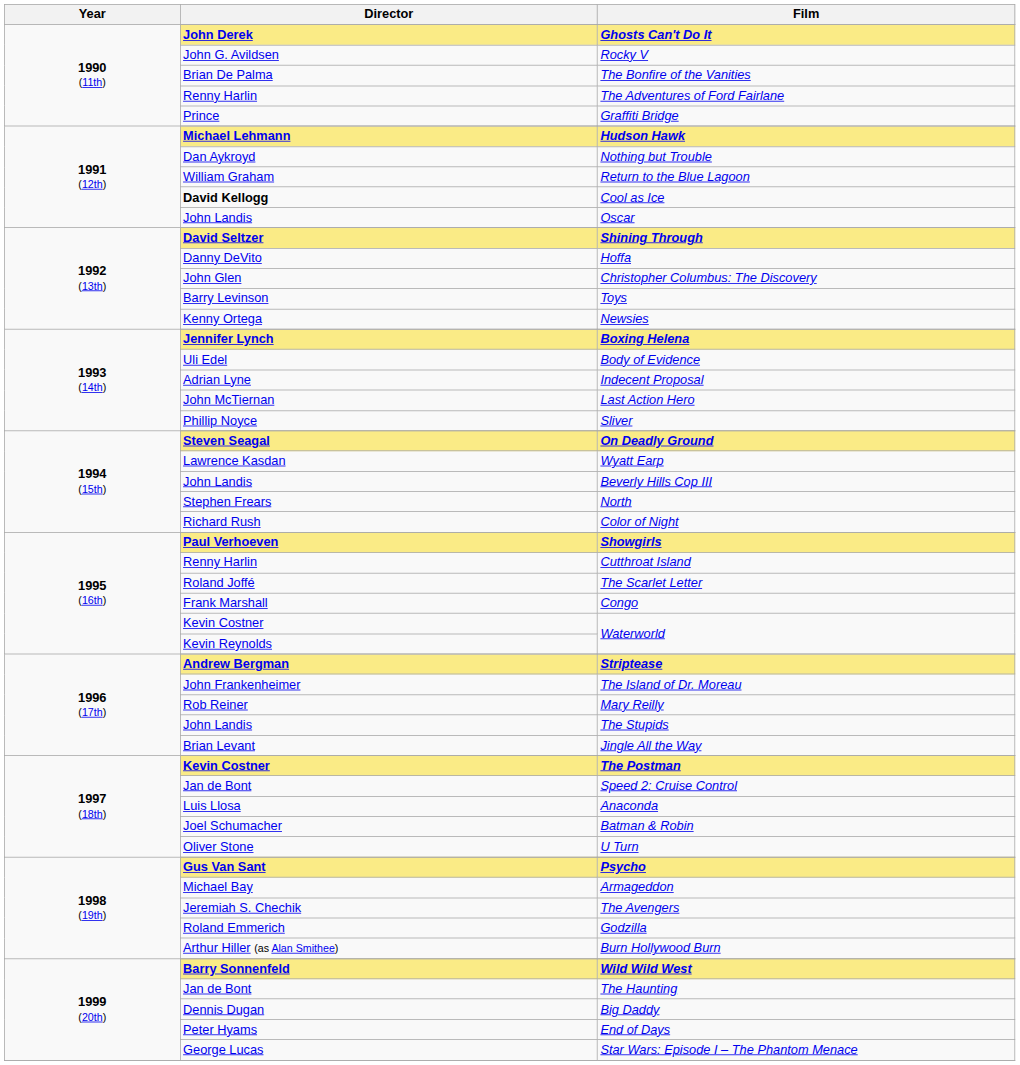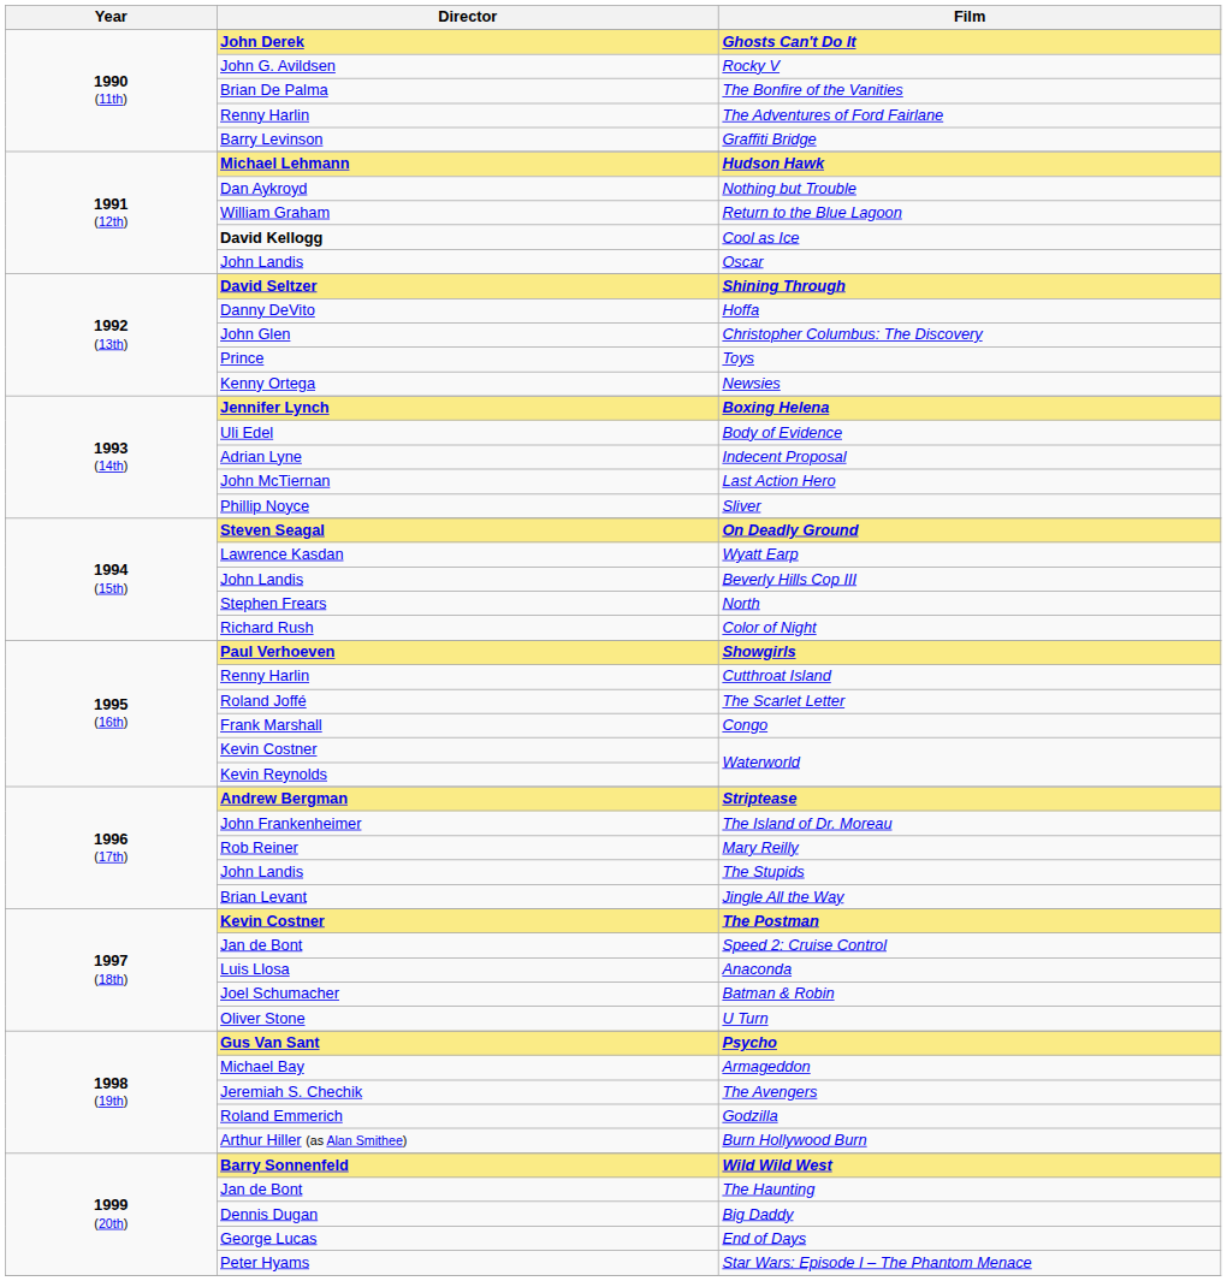Graffiti Bridge | Director: Prince -> Barry Levinson
Toys | Director: Barry Levinson -> Prince
End of Days | Director: Peter Hyams -> George Lucas
Star Wars: Episode I – The Phantom Menace | Director: George Lucas -> Peter Hyams
